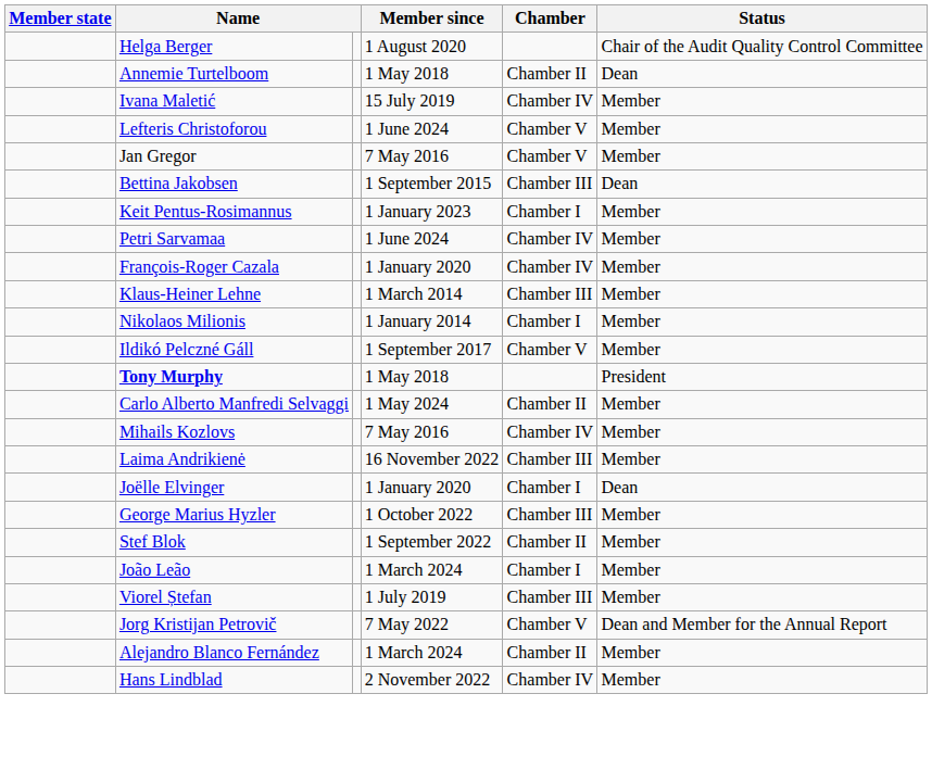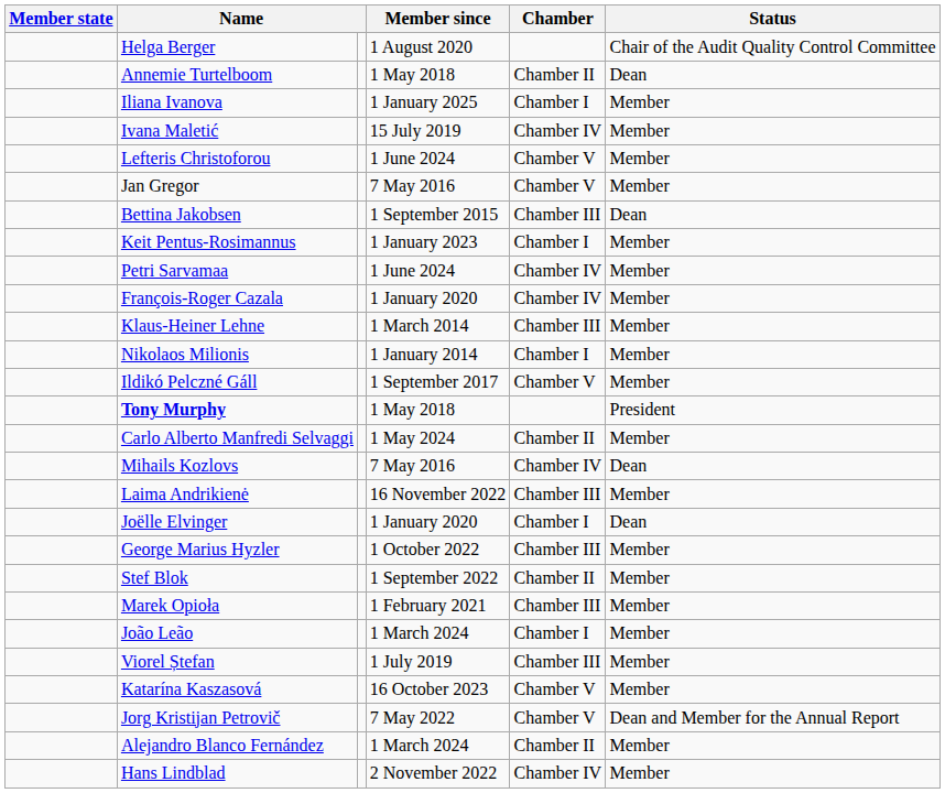+ row: Iliana Ivanova | 1 January 2025 | Chamber I | Member
Mihails Kozlovs | Status: Member -> Dean
+ row: Marek Opioła | 1 February 2021 | Chamber III | Member
+ row: Katarína Kaszasová | 16 October 2023 | Chamber V | Member
